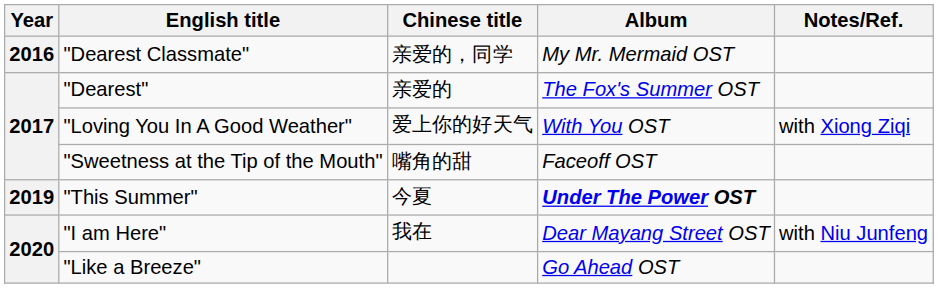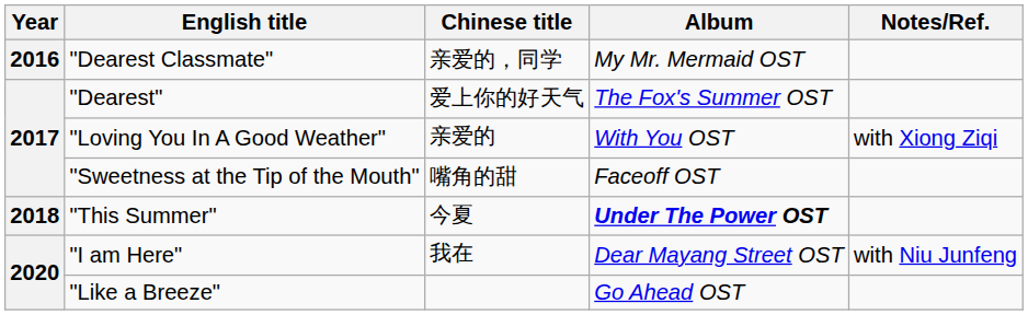"Dearest" | Chinese title: 亲爱的 -> 爱上你的好天气
"Loving You In A Good Weather" | Chinese title: 爱上你的好天气 -> 亲爱的
"This Summer" | Year: 2019 -> 2018
